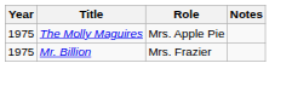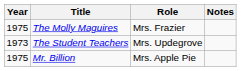The Molly Maguires | Role: Mrs. Apple Pie -> Mrs. Frazier
+ row: 1973 | The Student Teachers | Mrs. Updegrove
Mr. Billion | Role: Mrs. Frazier -> Mrs. Apple Pie
